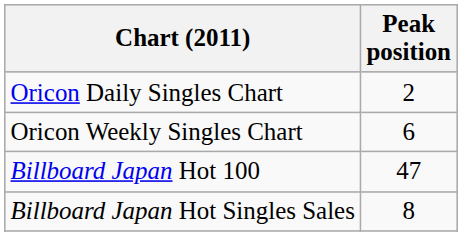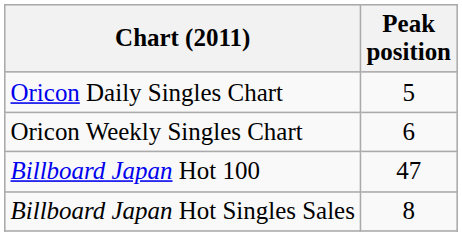Oricon Daily Singles Chart | Peak position: 2 -> 5
